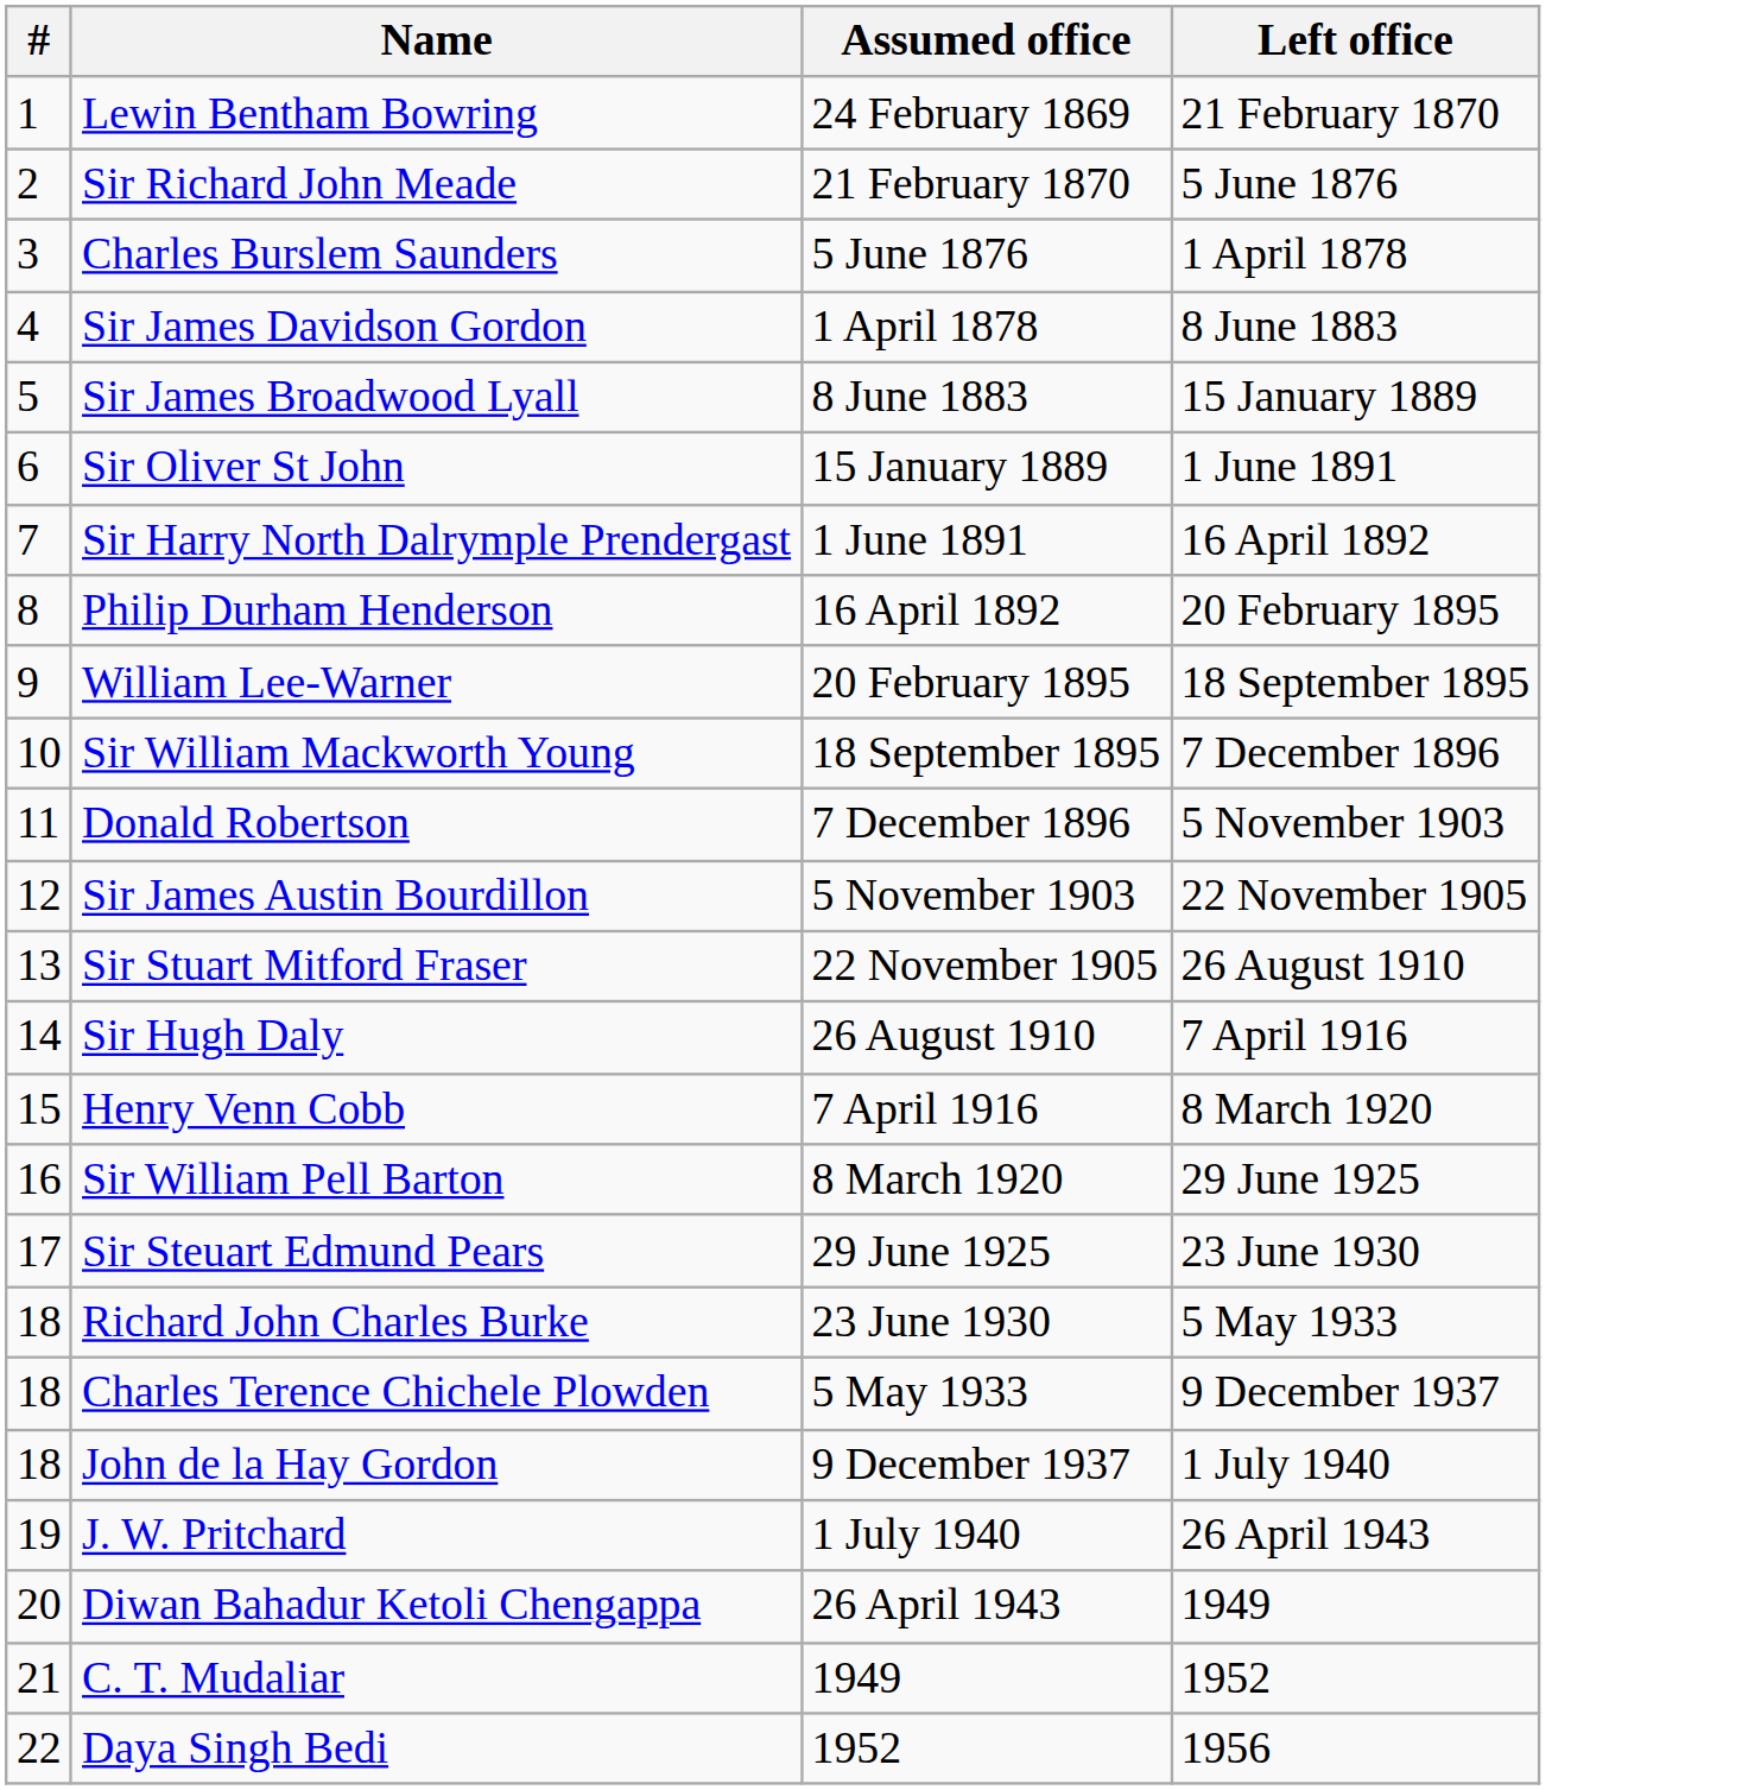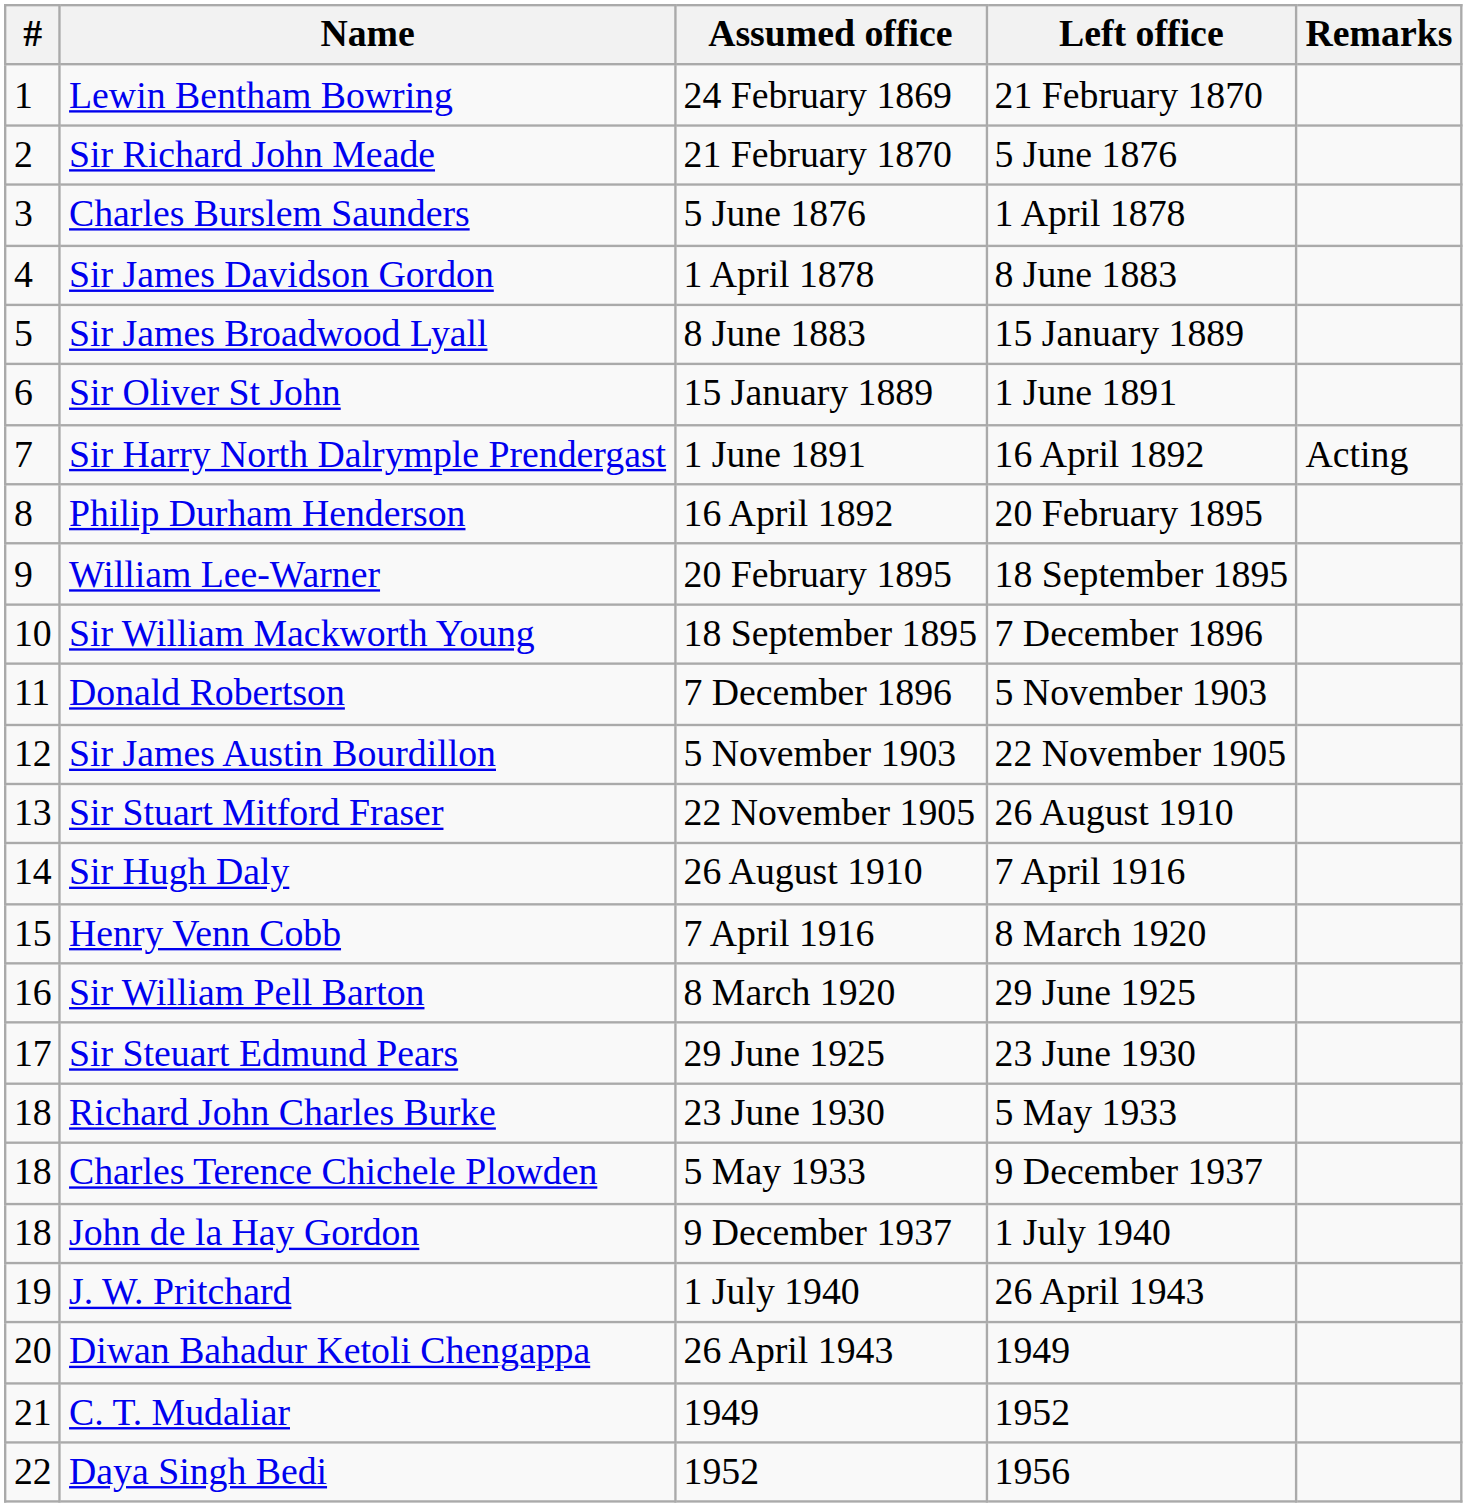+ column: Remarks | Acting
